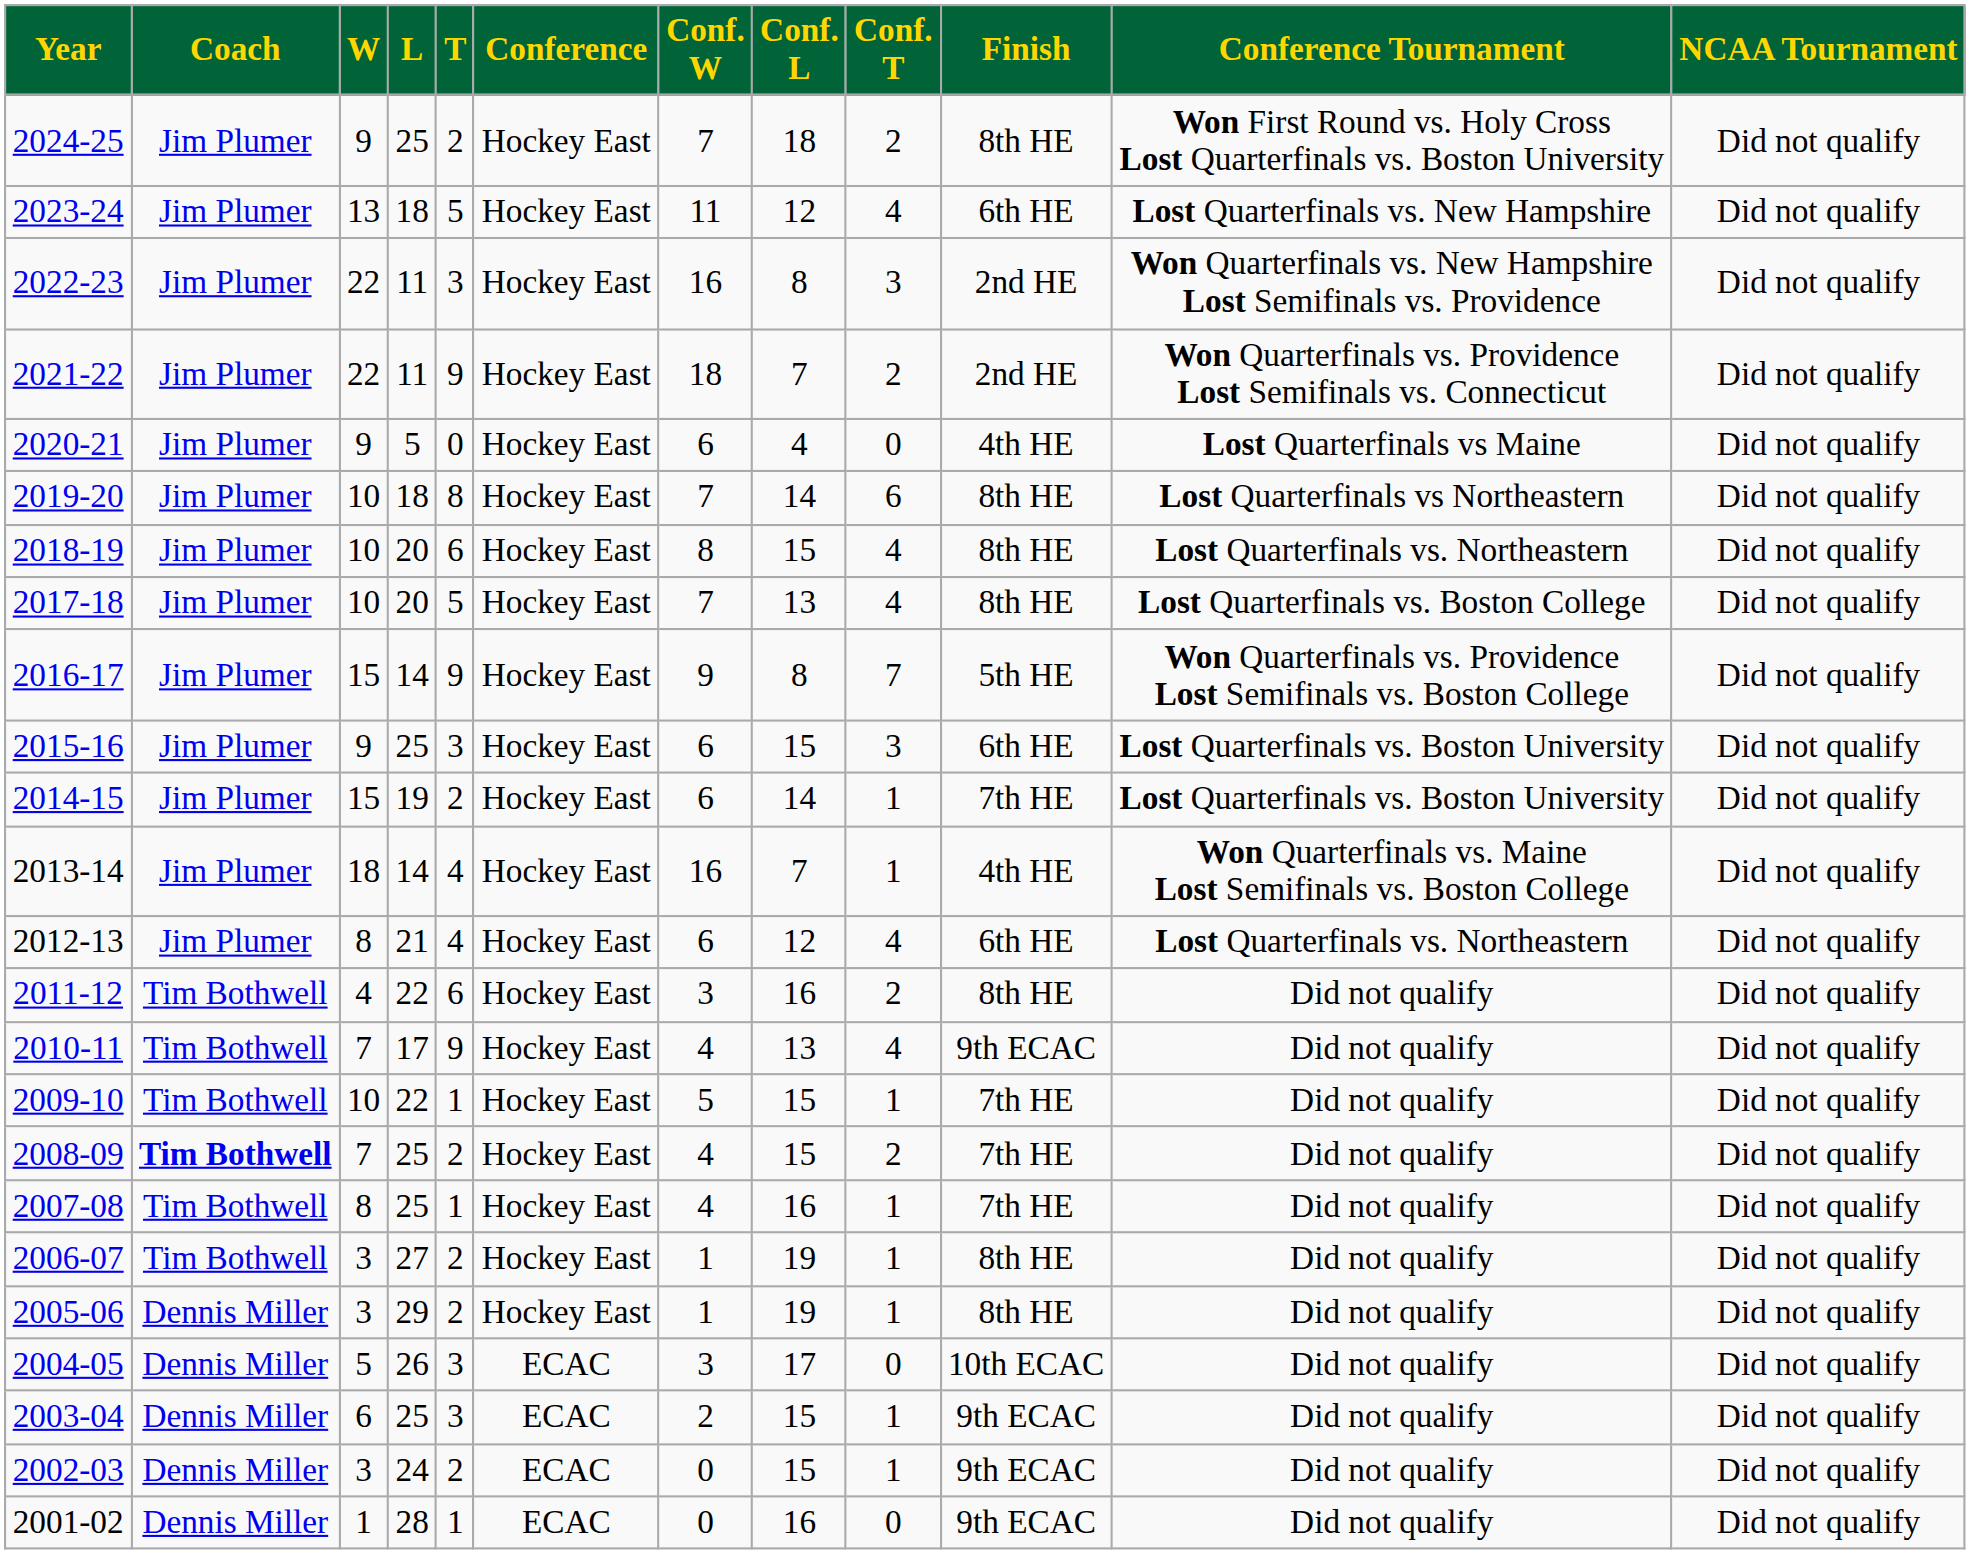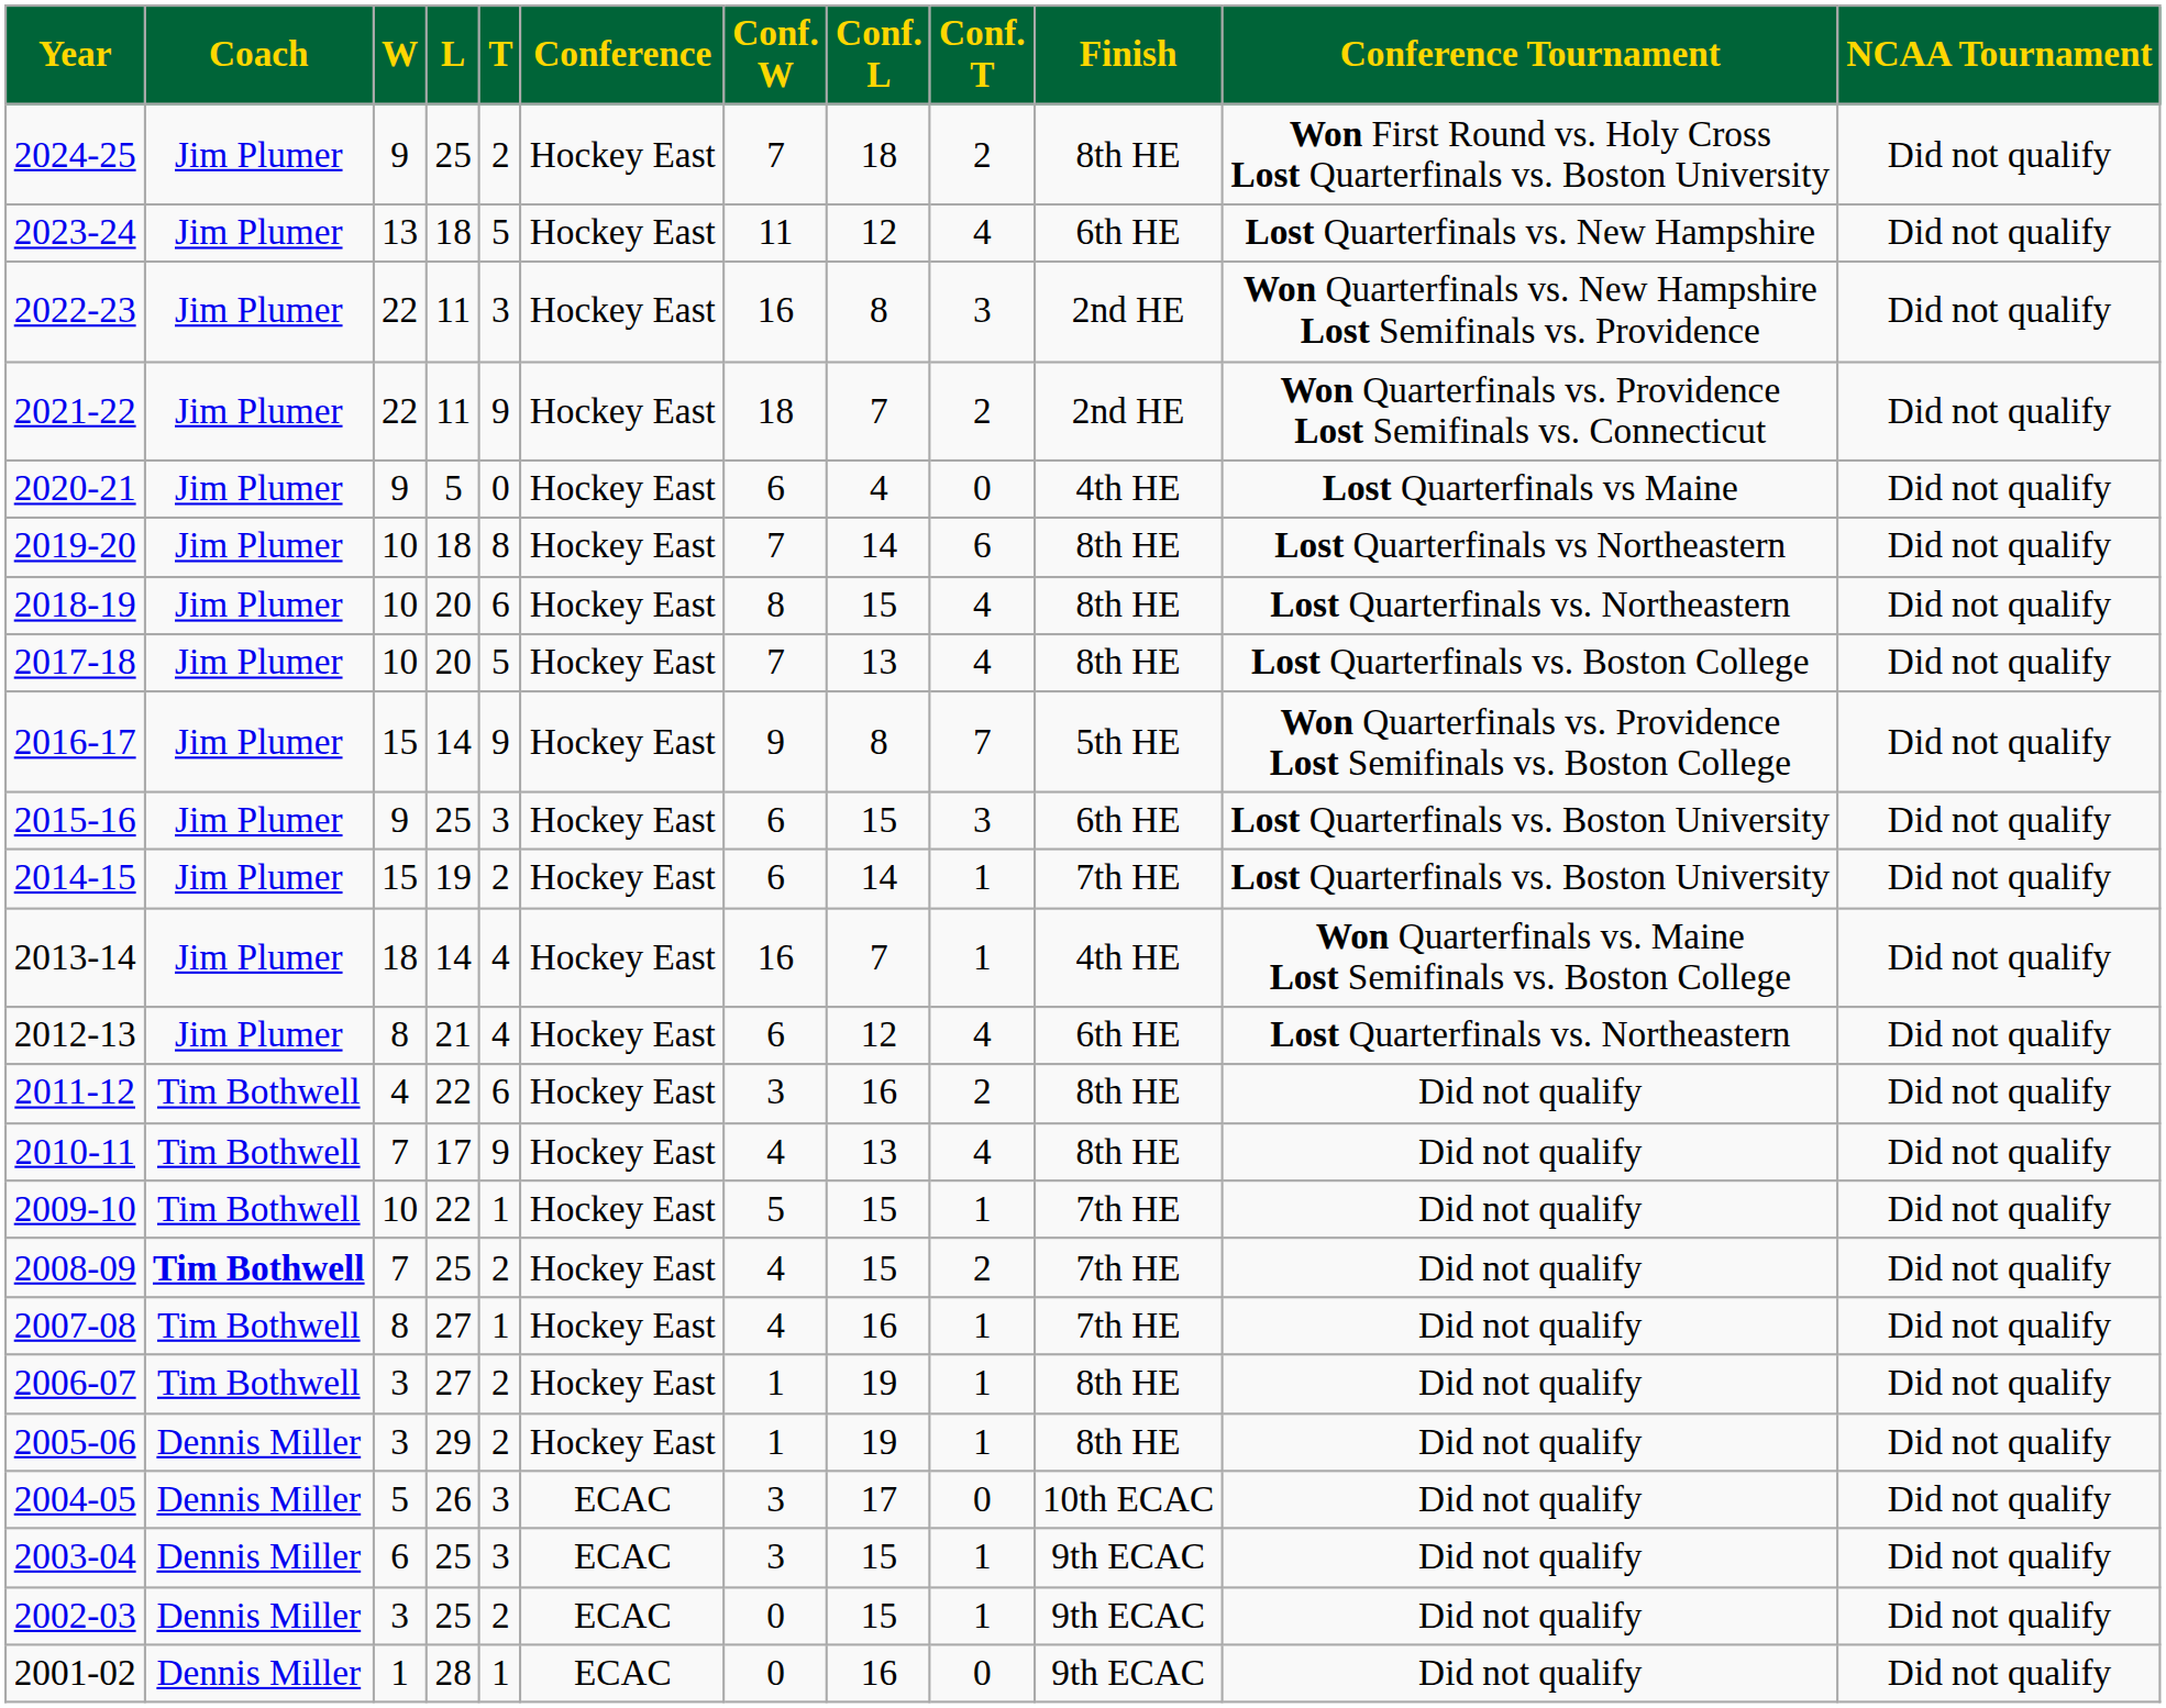2010-11 | Finish: 9th ECAC -> 8th HE
2007-08 | L: 25 -> 27
2003-04 | Conf. W: 2 -> 3
2002-03 | L: 24 -> 25
